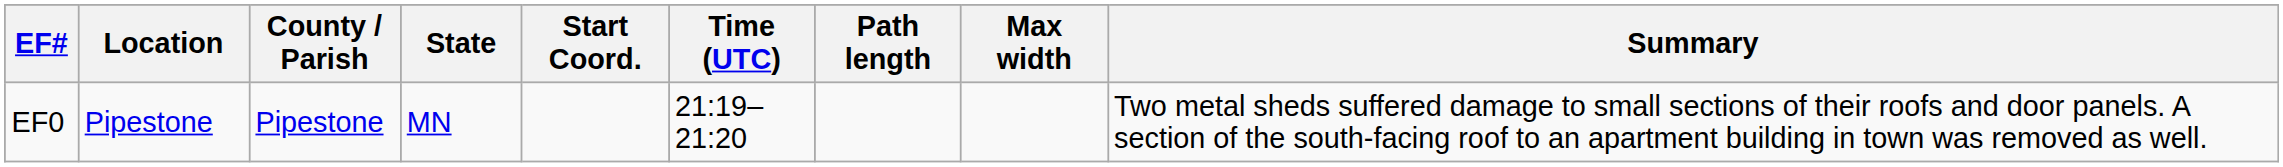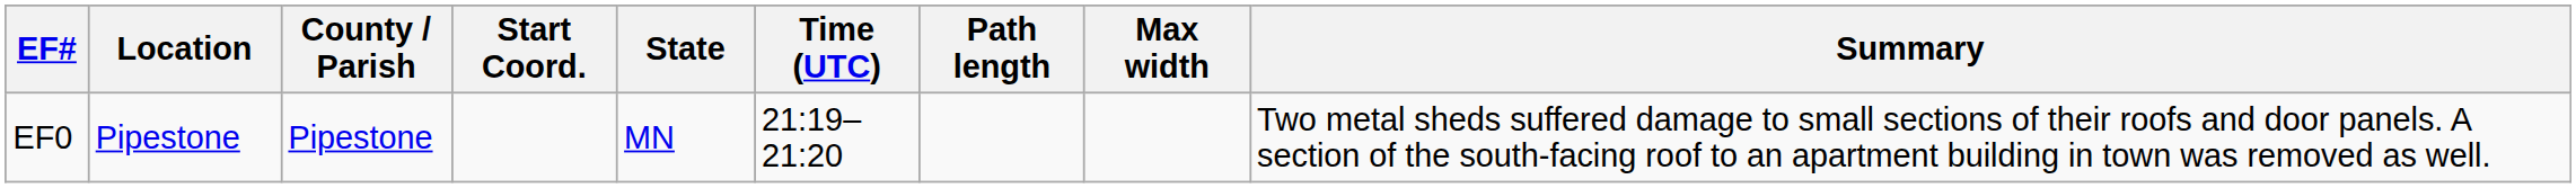columns swapped: State <-> Start Coord.
